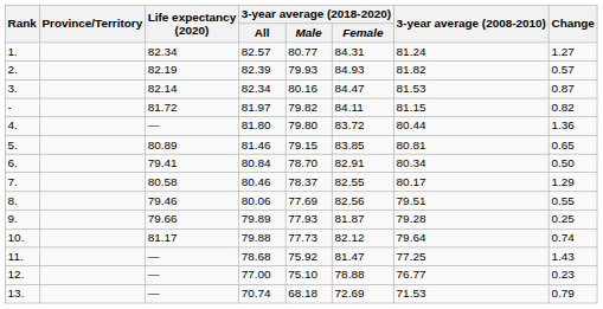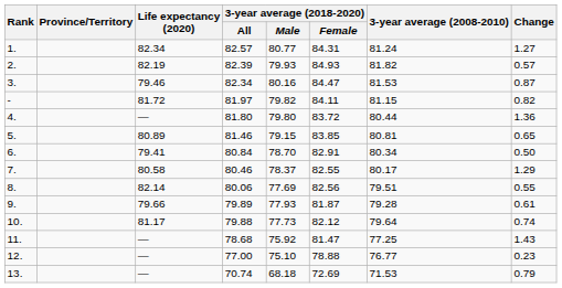3. | Life expectancy (2020): 82.14 -> 79.46
8. | Life expectancy (2020): 79.46 -> 82.14
9. | Change: 0.25 -> 0.61
